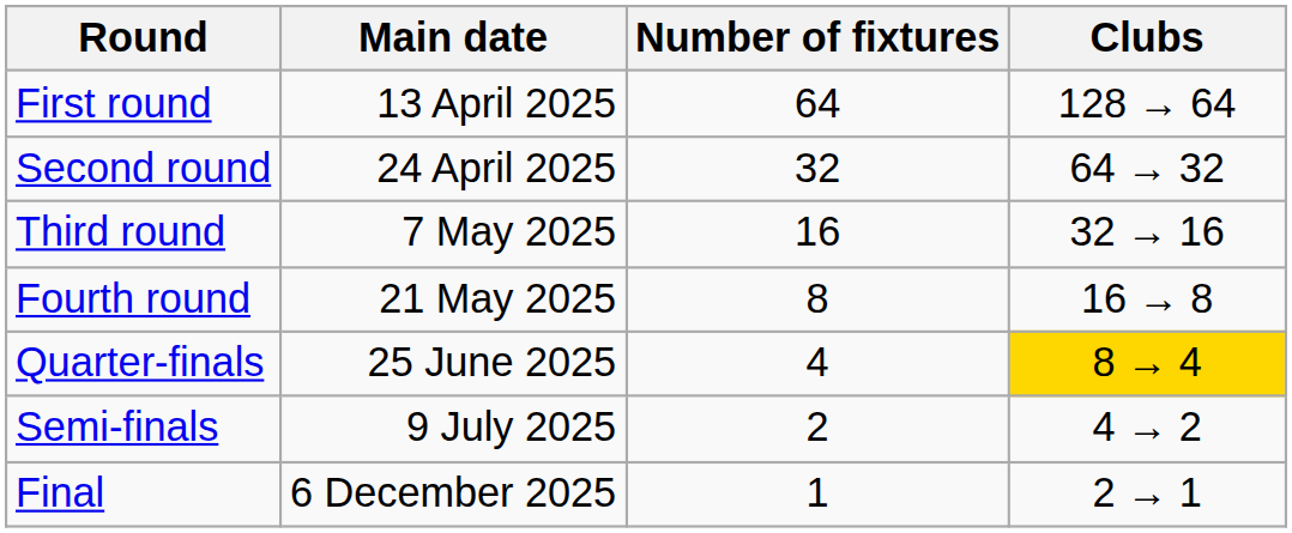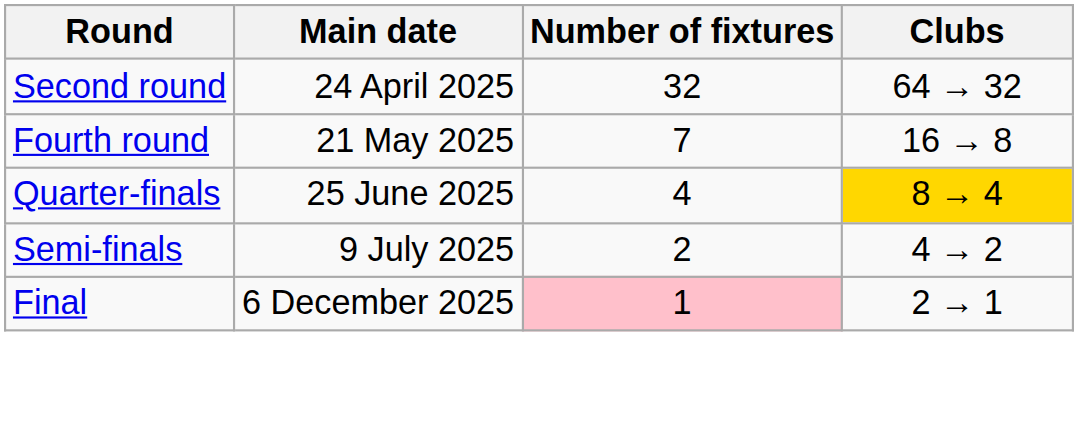- row: First round | 13 April 2025 | 64 | 128 → 64
- row: Third round | 7 May 2025 | 16 | 32 → 16
Fourth round | Number of fixtures: 8 -> 7
Final | Number of fixtures: no background -> pink background
